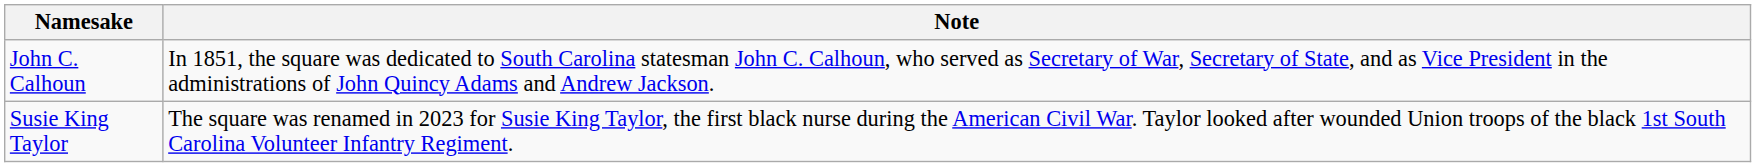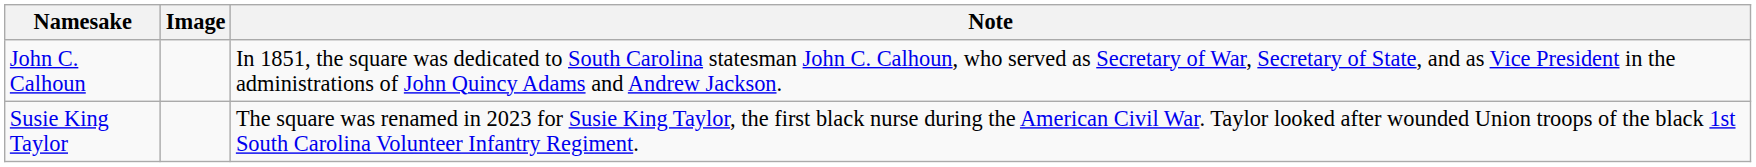+ column: Image
